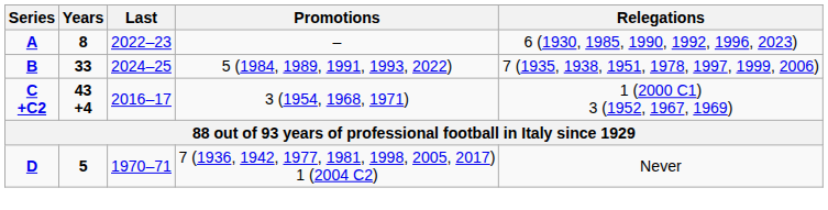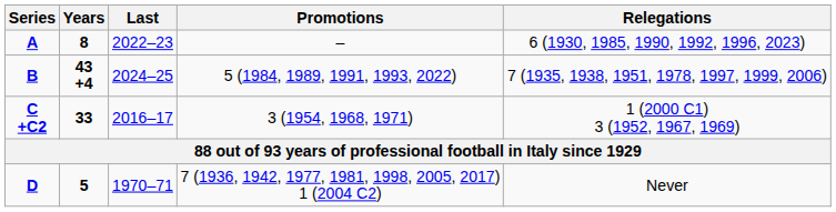B | Years: 33 -> 43 +4
C +C2 | Years: 43 +4 -> 33
